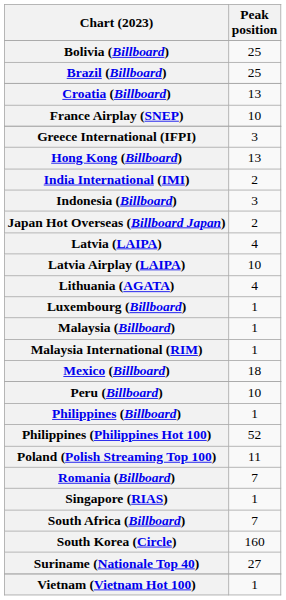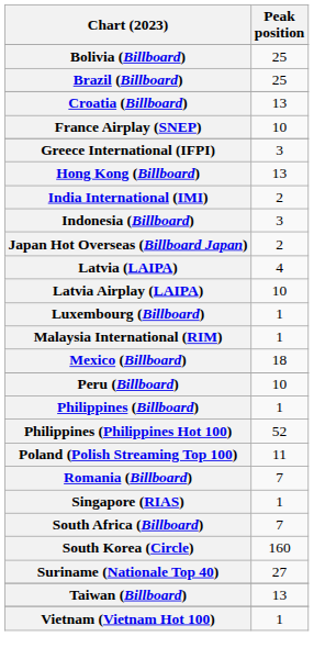- row: Lithuania (AGATA) | 4
- row: Malaysia (Billboard) | 1
+ row: Taiwan (Billboard) | 13
